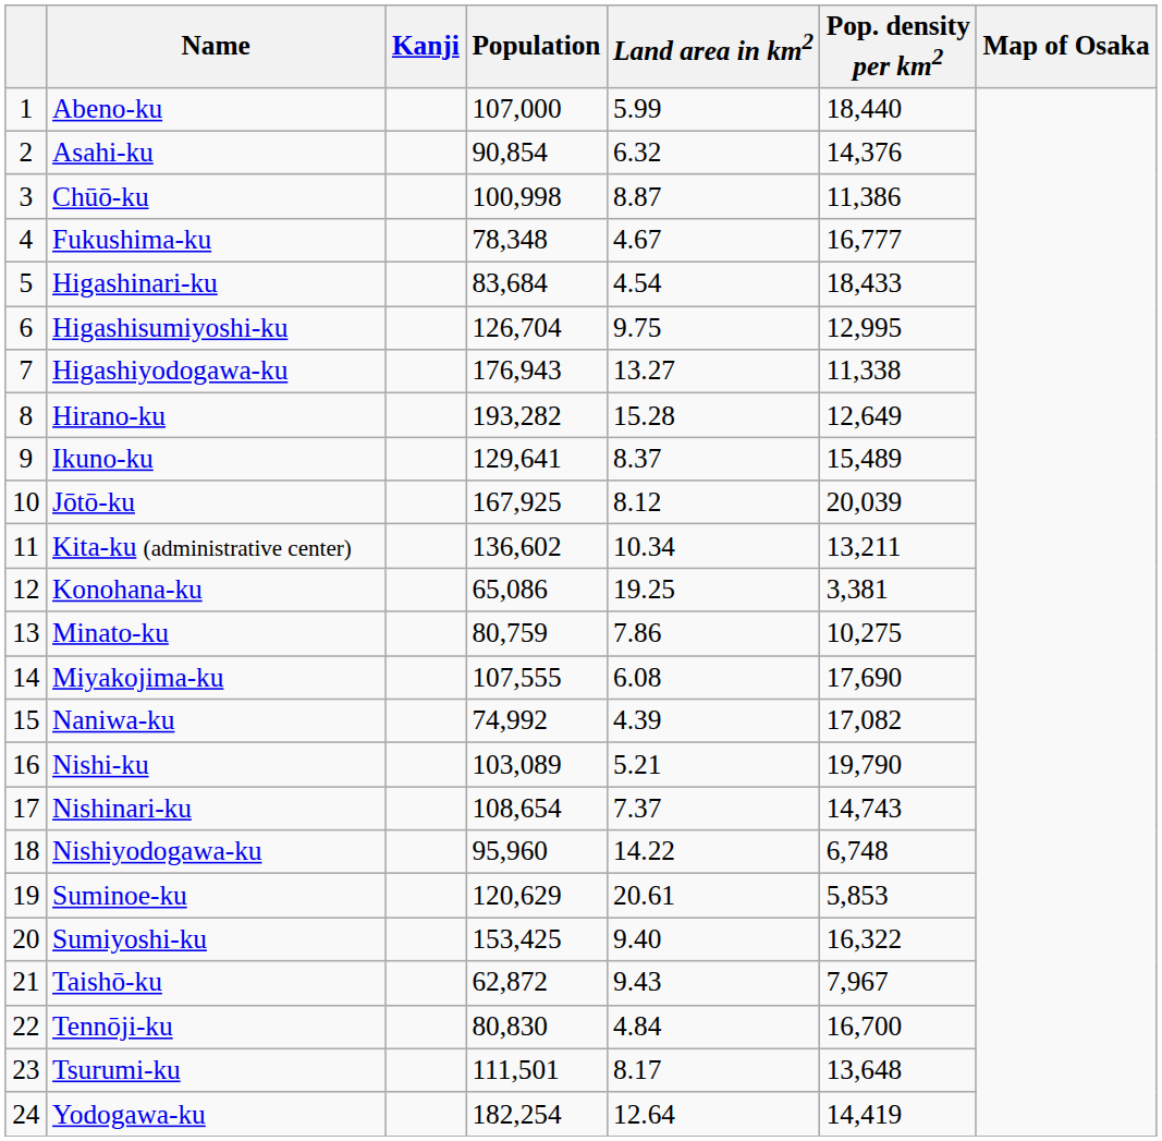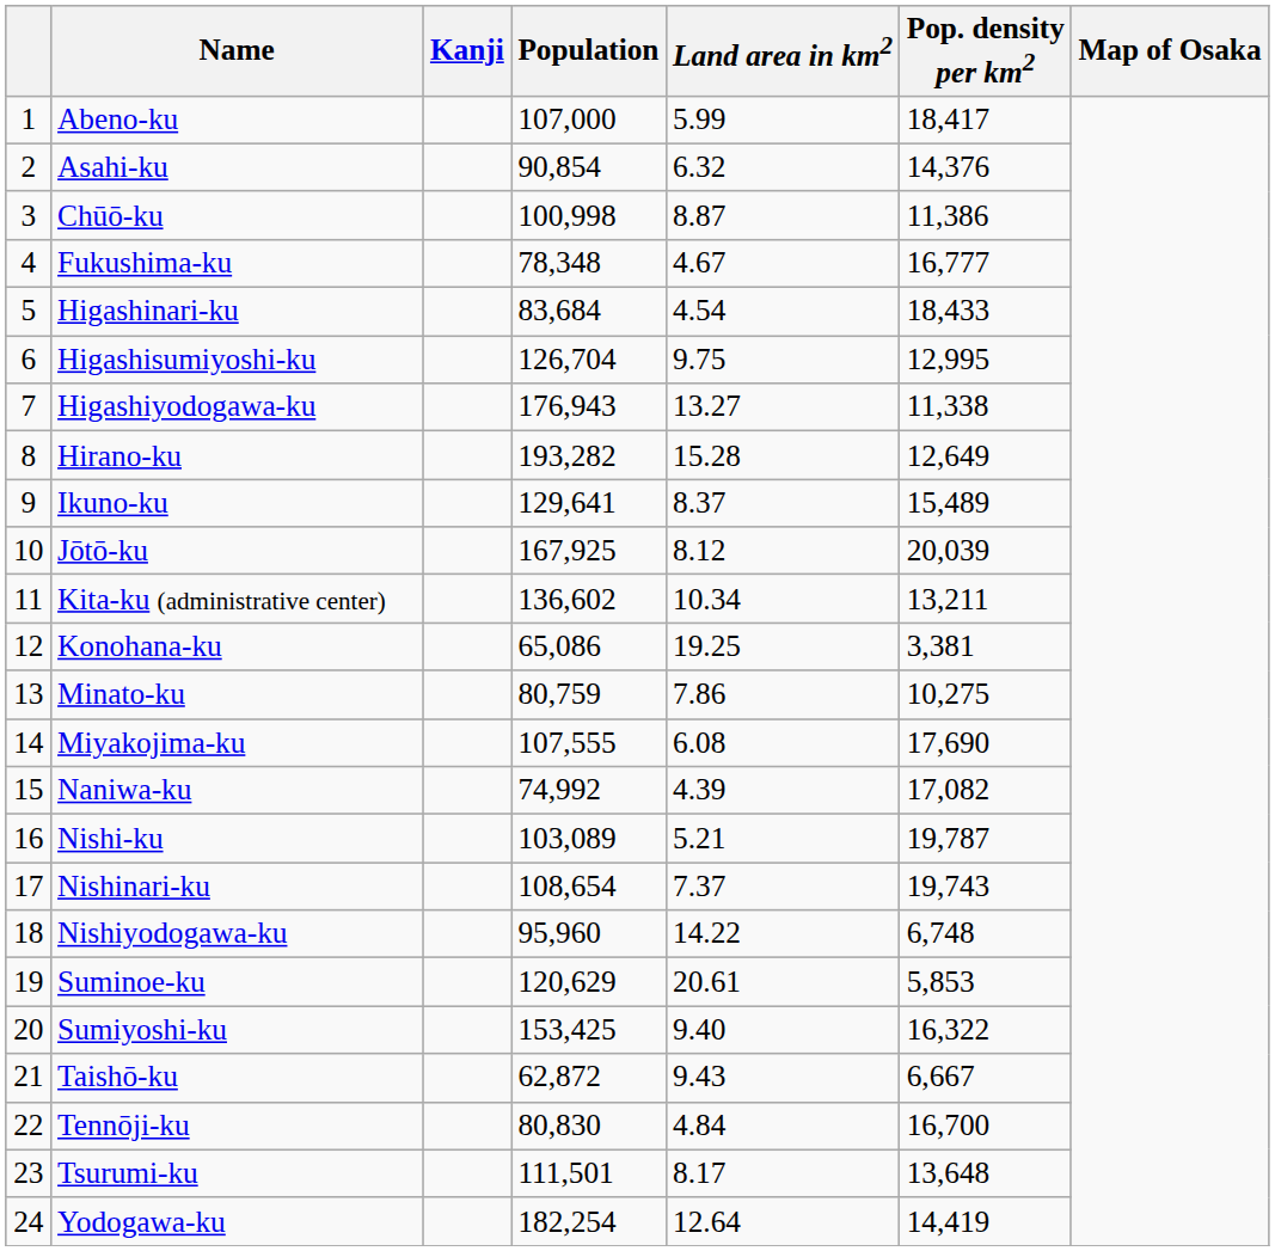Abeno-ku | Pop. density per km2: 18,440 -> 18,417
Nishi-ku | Pop. density per km2: 19,790 -> 19,787
Nishinari-ku | Pop. density per km2: 14,743 -> 19,743
Taishō-ku | Pop. density per km2: 7,967 -> 6,667
